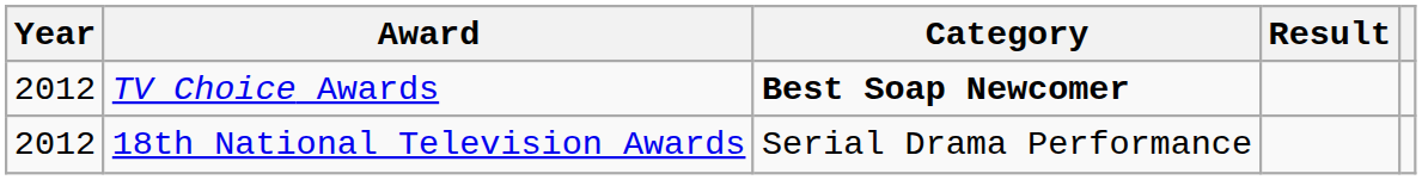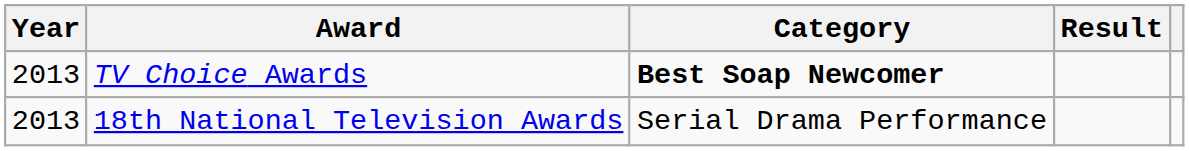TV Choice Awards | Year: 2012 -> 2013
18th National Television Awards | Year: 2012 -> 2013
